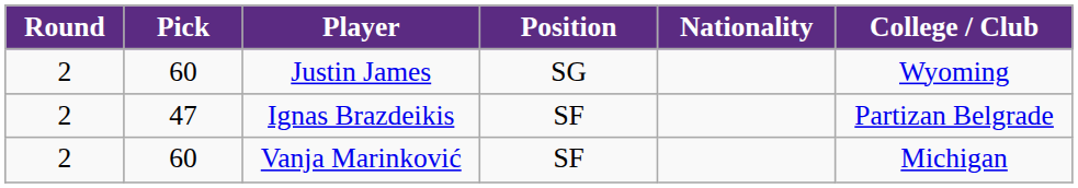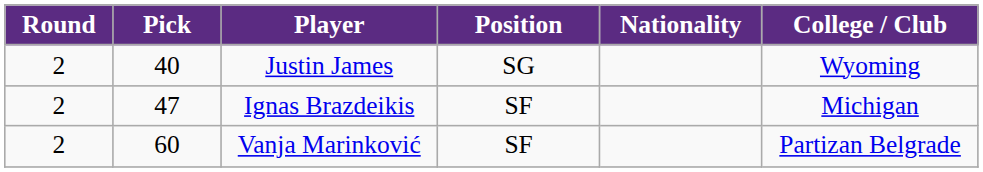Justin James | Pick: 60 -> 40
Ignas Brazdeikis | College / Club: Partizan Belgrade -> Michigan
Vanja Marinković | College / Club: Michigan -> Partizan Belgrade
